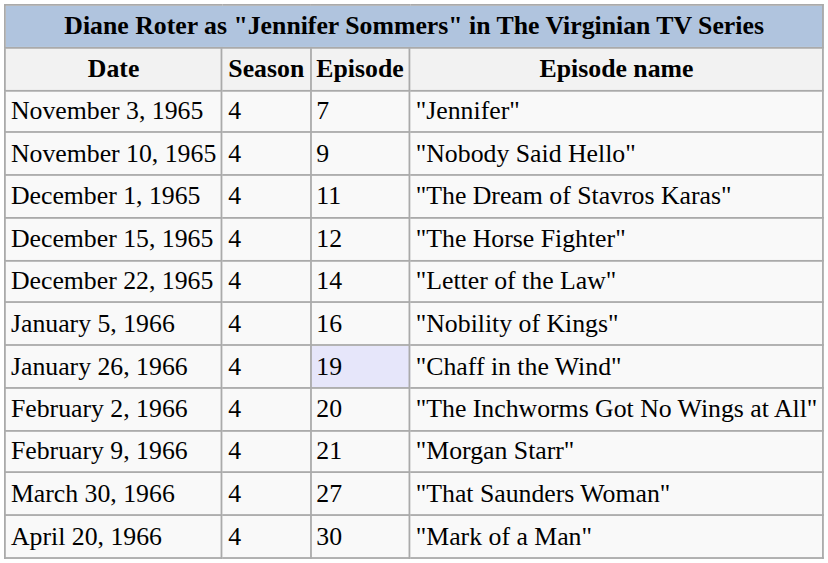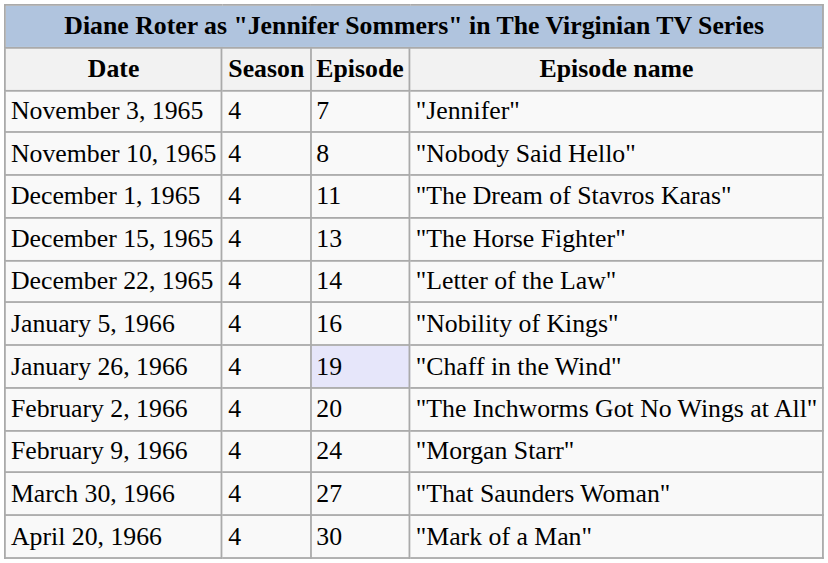November 10, 1965 | Episode: 9 -> 8
December 15, 1965 | Episode: 12 -> 13
February 9, 1966 | Episode: 21 -> 24
